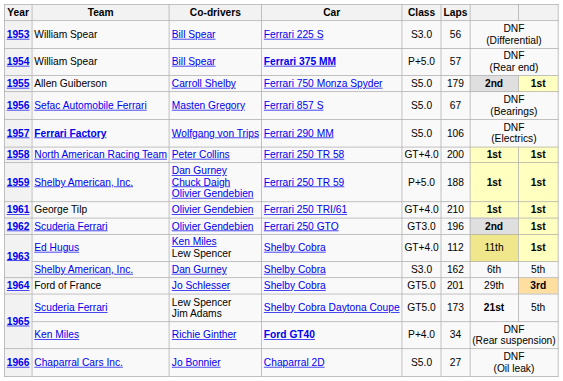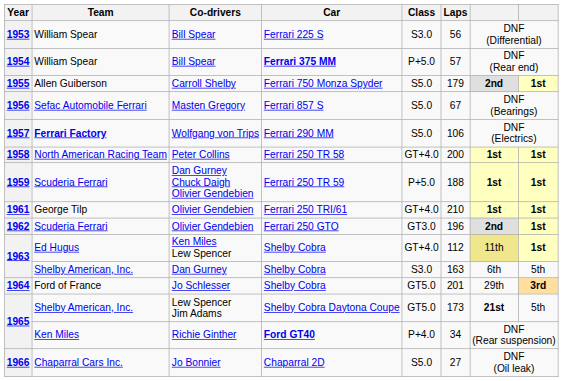1959 | Team: Shelby American, Inc. -> Scuderia Ferrari
1963 / Dan Gurney | Laps: 162 -> 163
1965 / Lew Spencer Jim Adams | Team: Scuderia Ferrari -> Shelby American, Inc.
